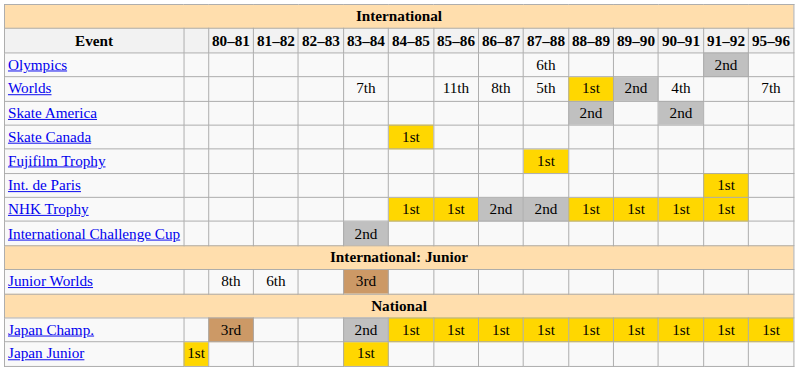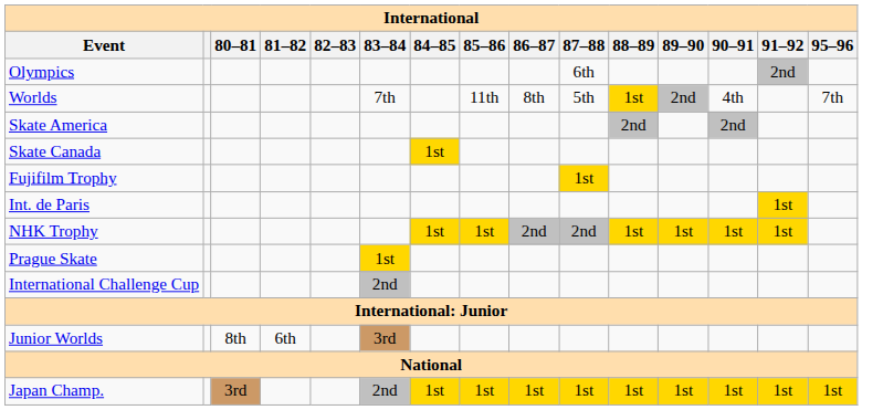+ row: Prague Skate | 1st
- row: Japan Junior | 1st | 1st
